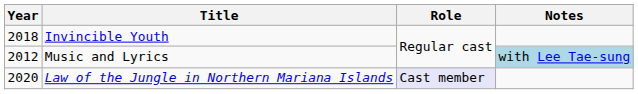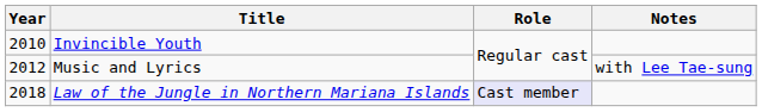Invincible Youth | Year: 2018 -> 2010
Music and Lyrics | Notes: lightblue background -> no background
Law of the Jungle in Northern Mariana Islands | Year: 2020 -> 2018
